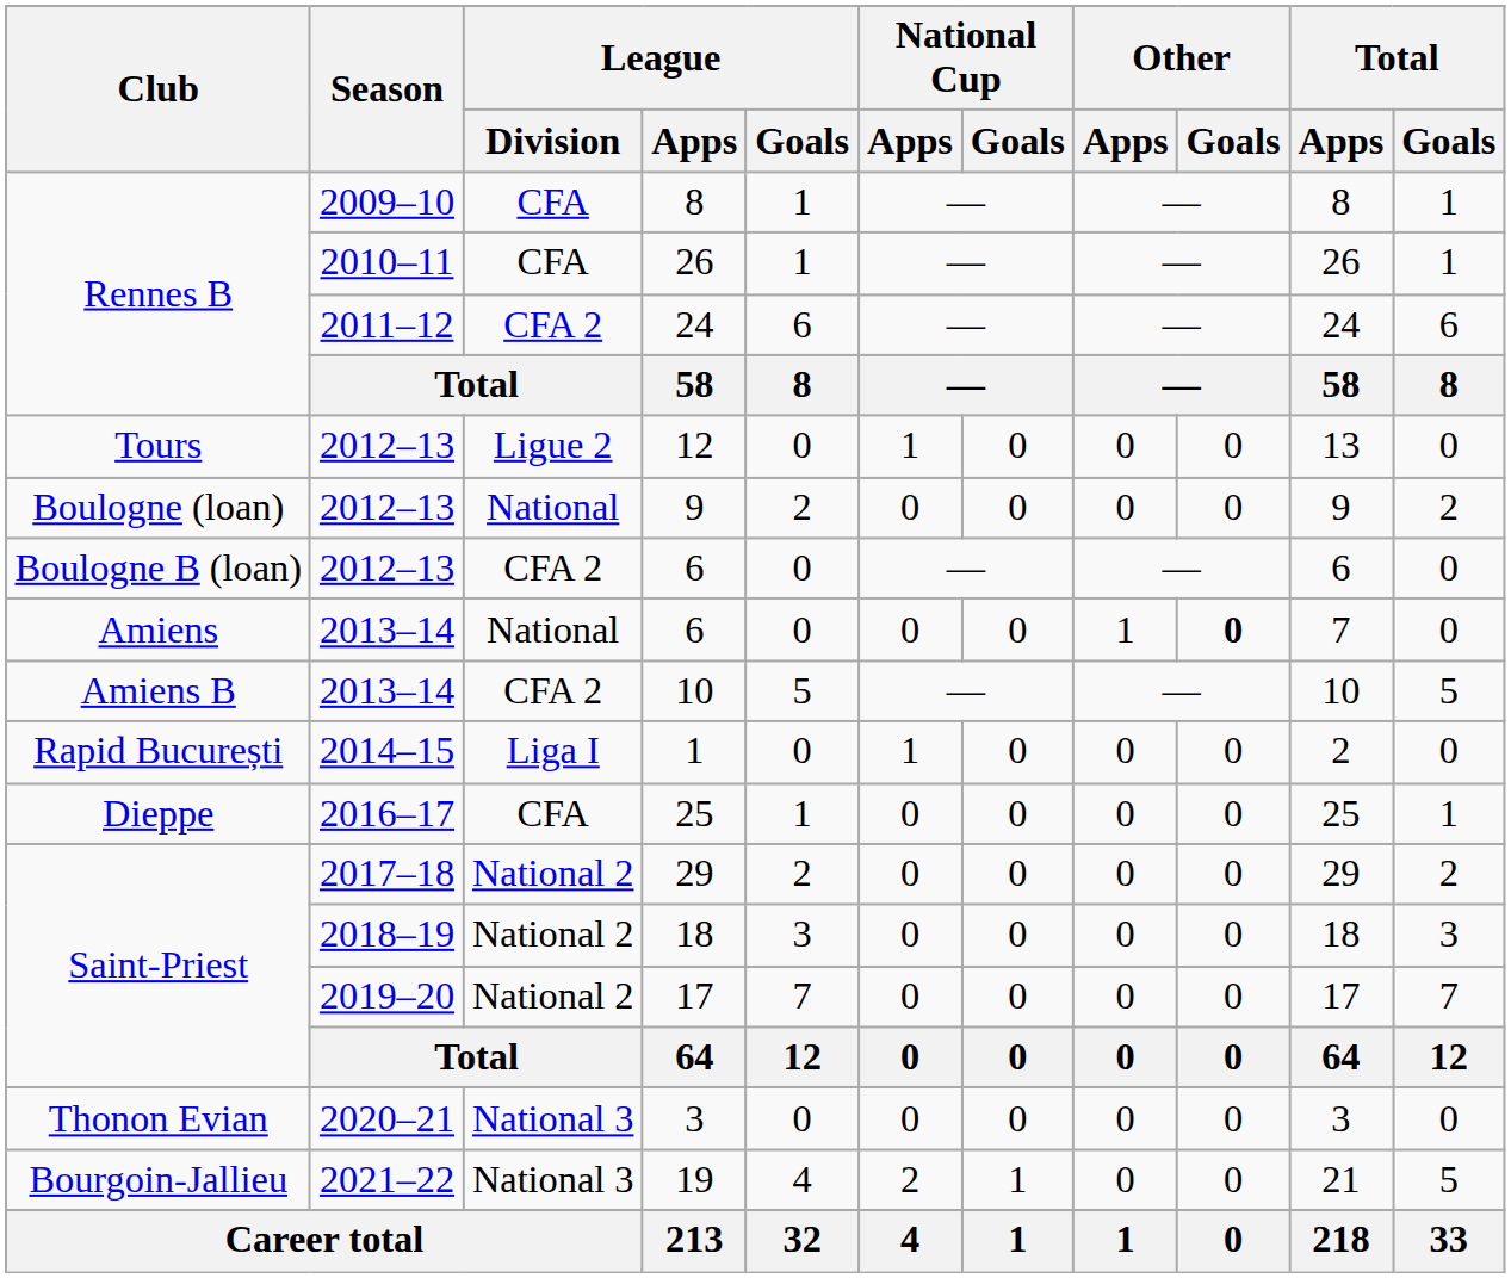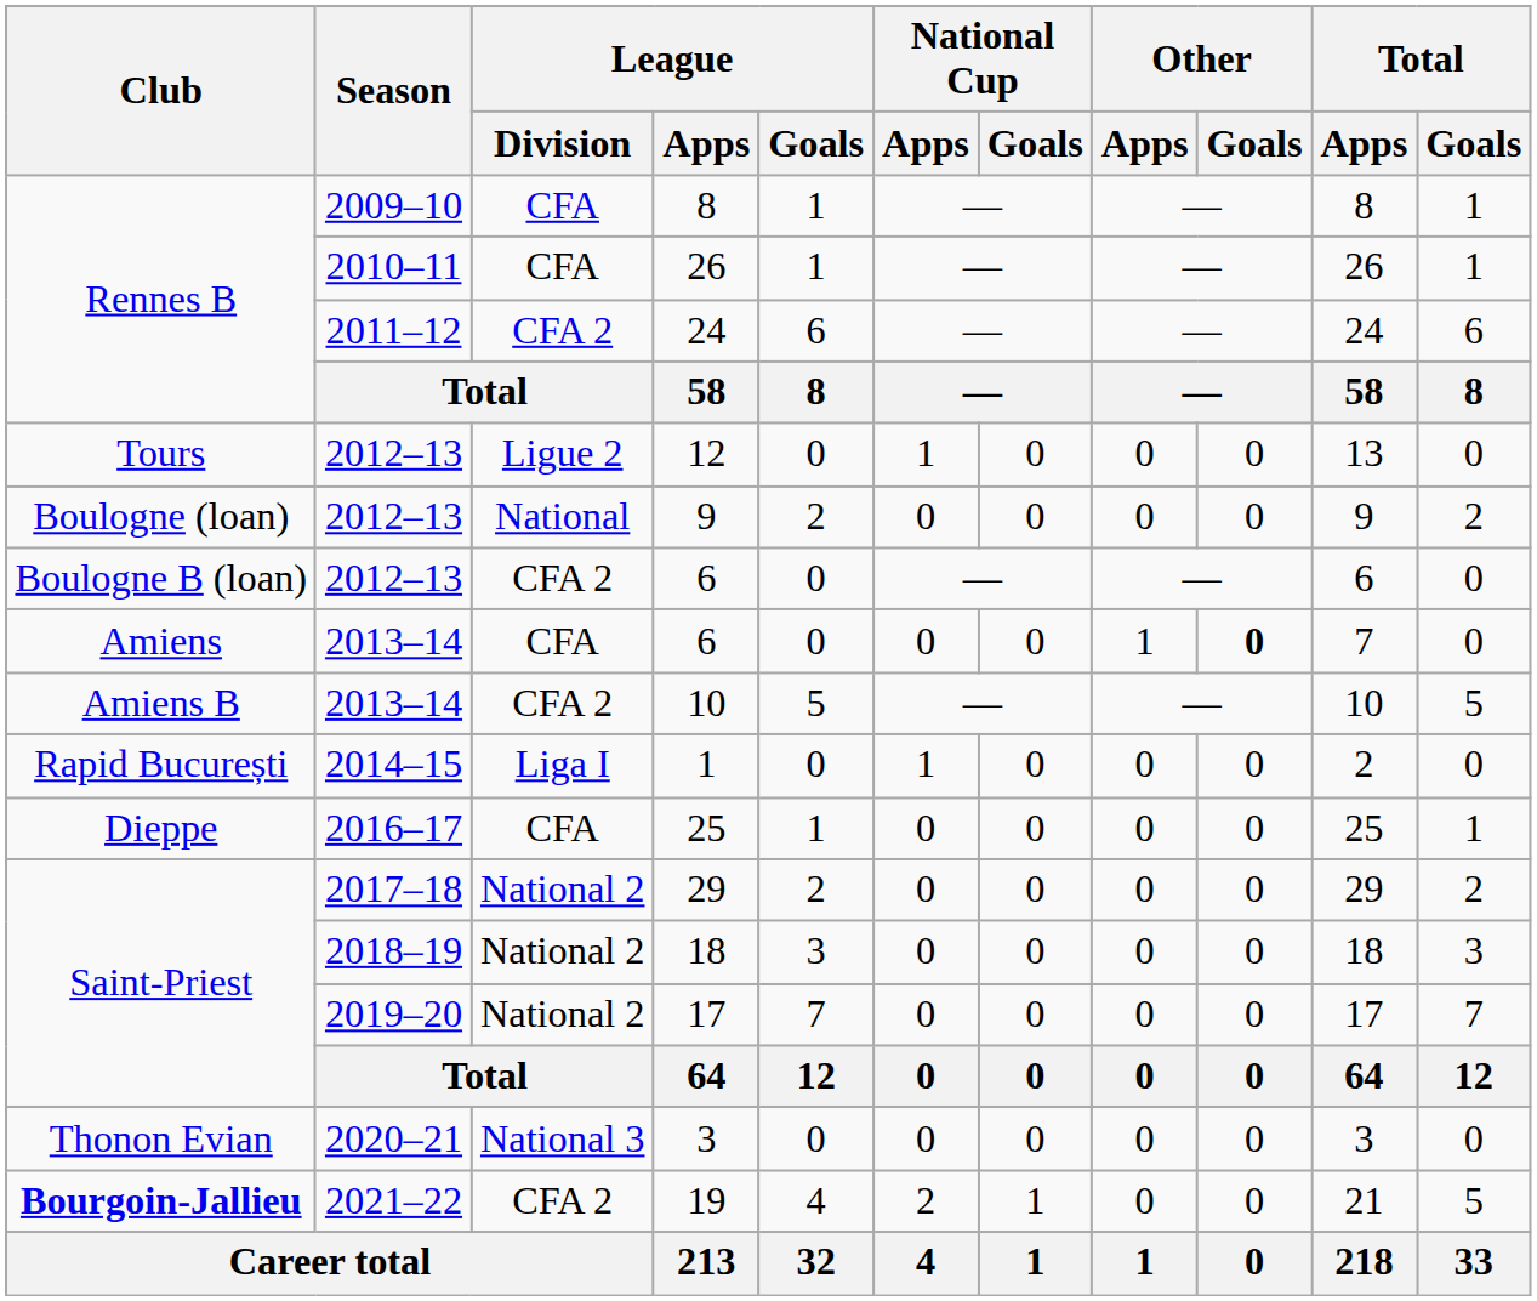2013–14 / 6 | League / Division: National -> CFA
19 | Club: normal -> bold
19 | League / Division: National 3 -> CFA 2
